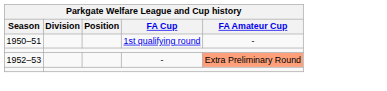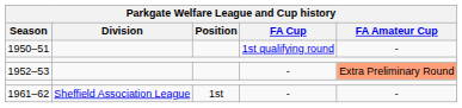+ row: 1961–62 | Sheffield Association League | 1st | - | -
